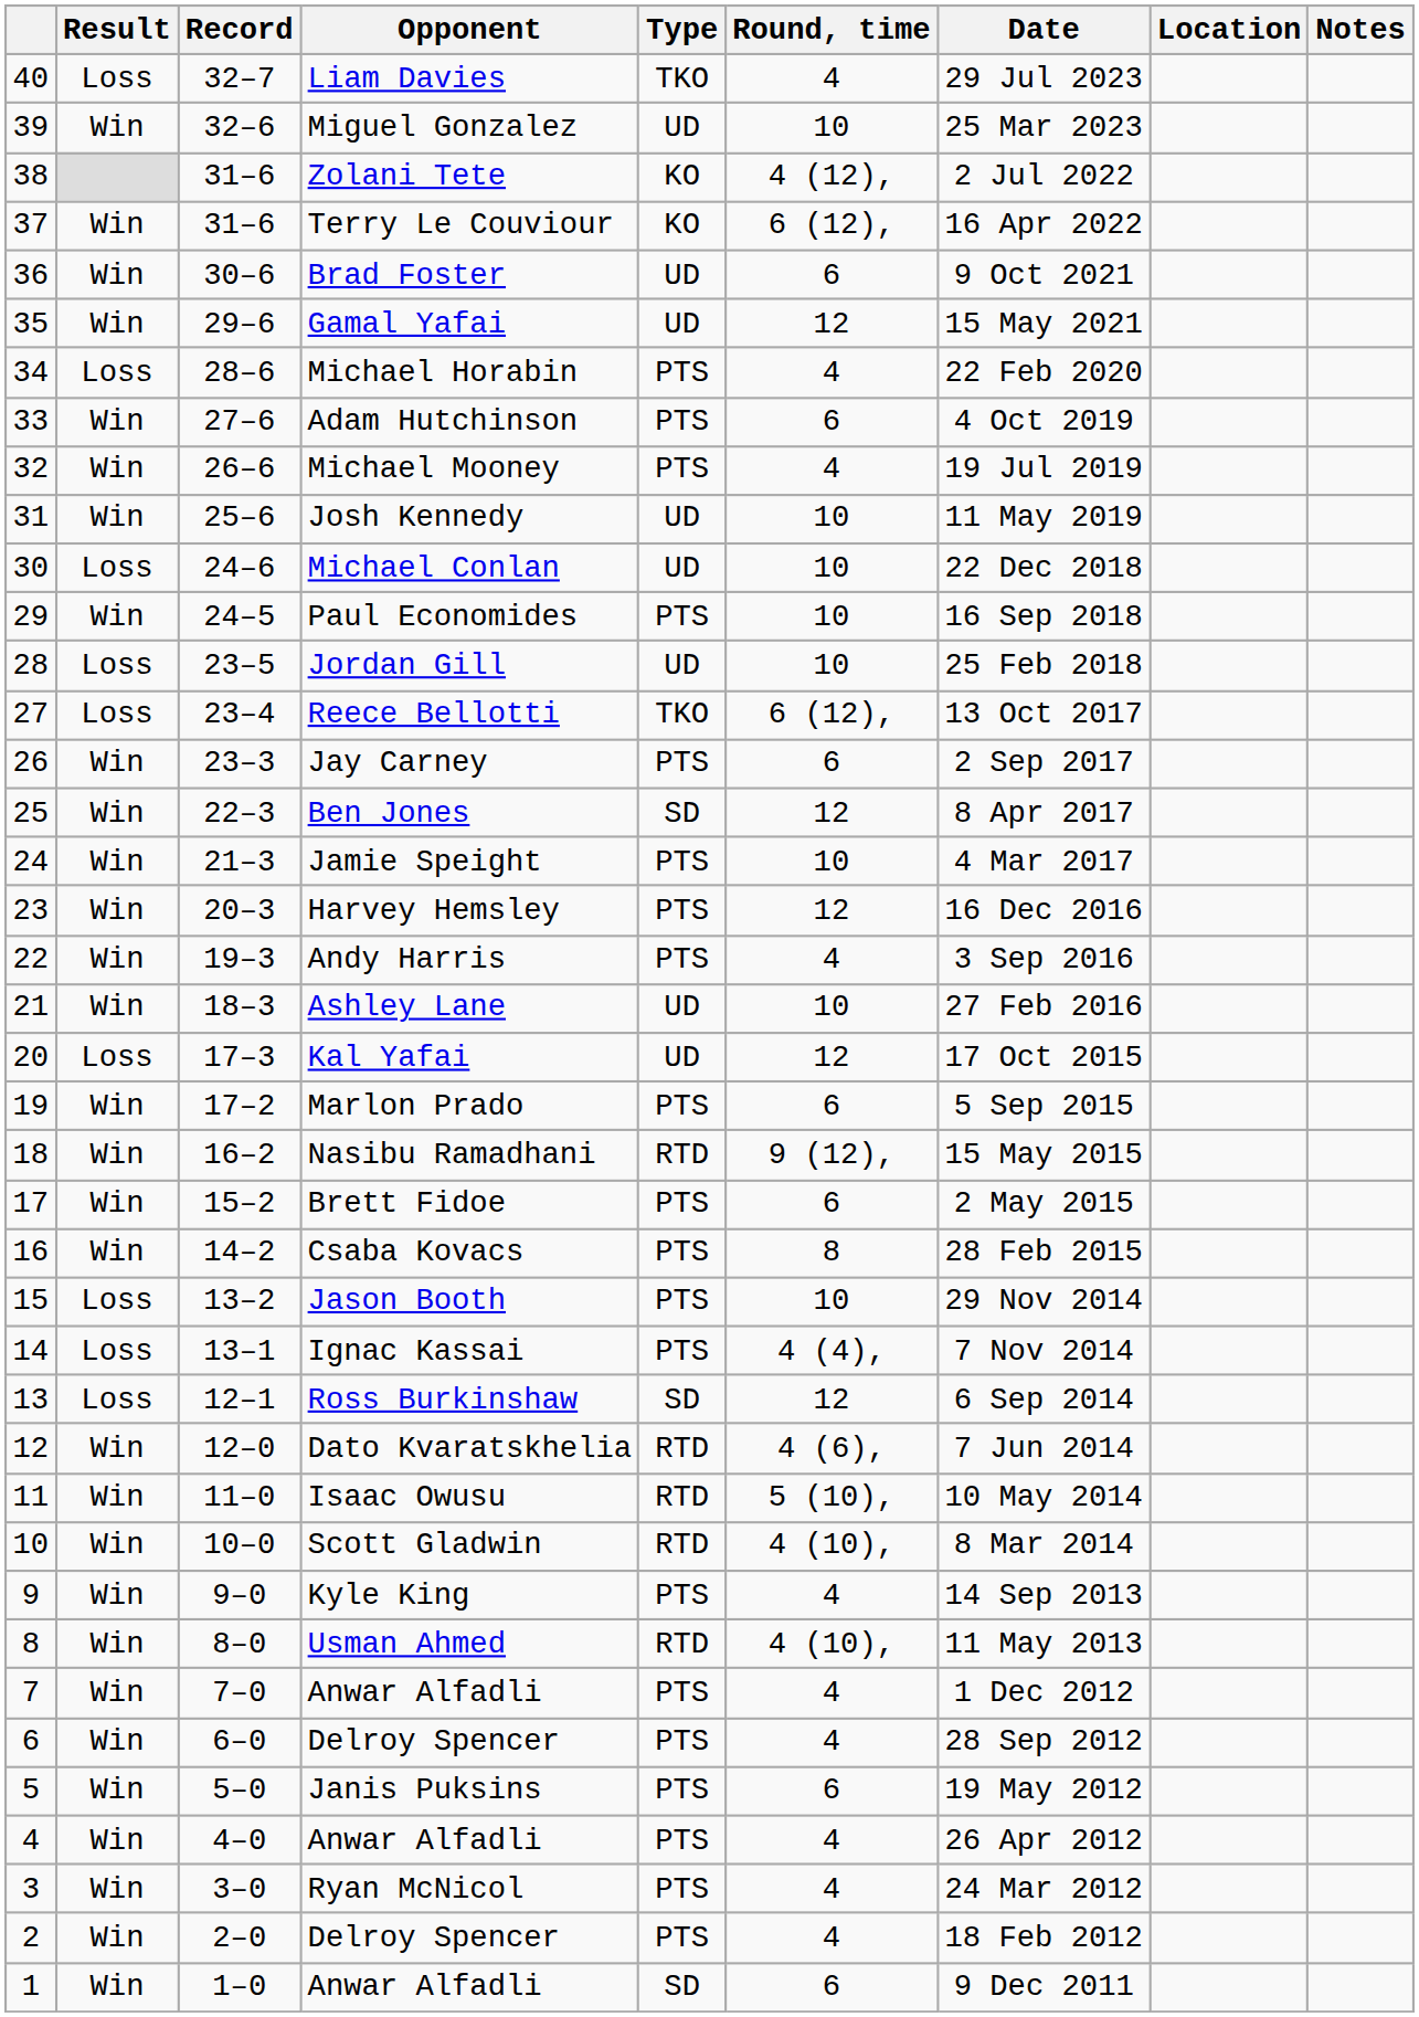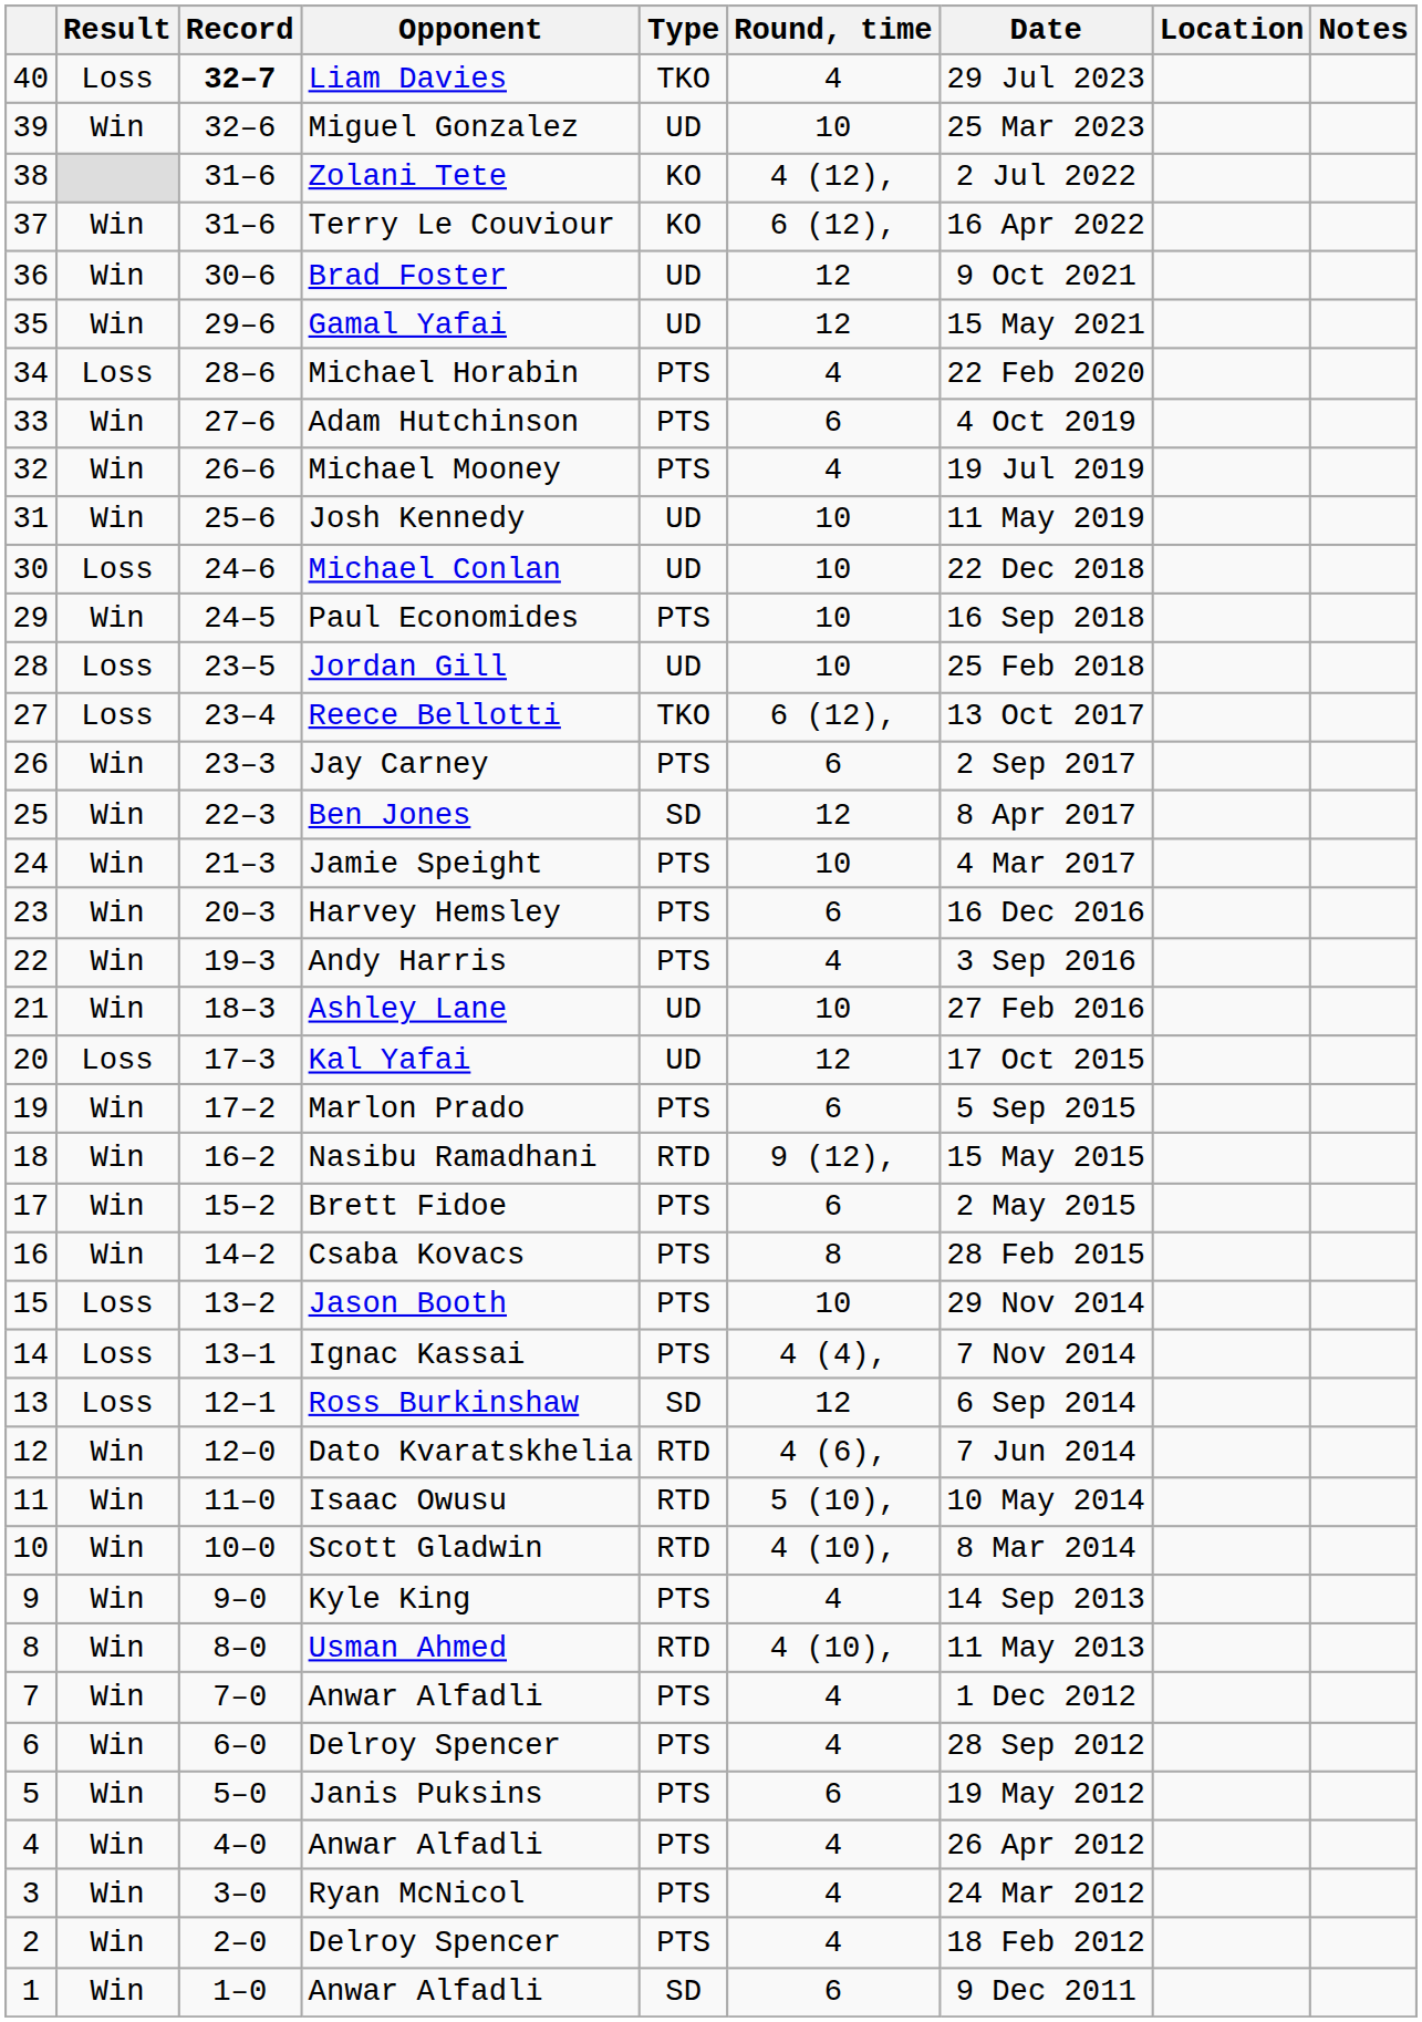Liam Davies | Record: normal -> bold
Brad Foster | Round, time: 6 -> 12
Harvey Hemsley | Round, time: 12 -> 6
